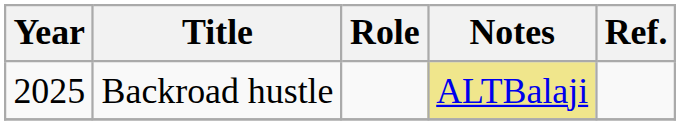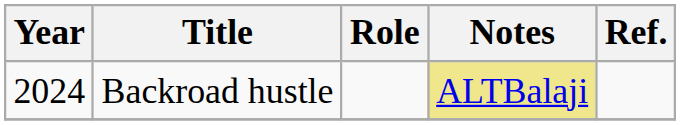Backroad hustle | Year: 2025 -> 2024
